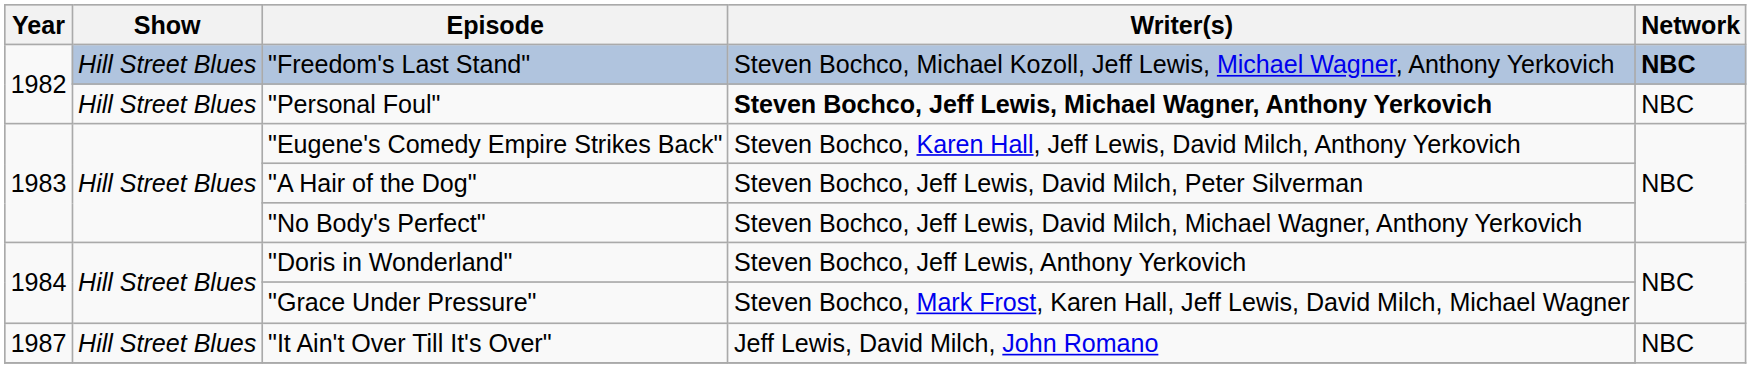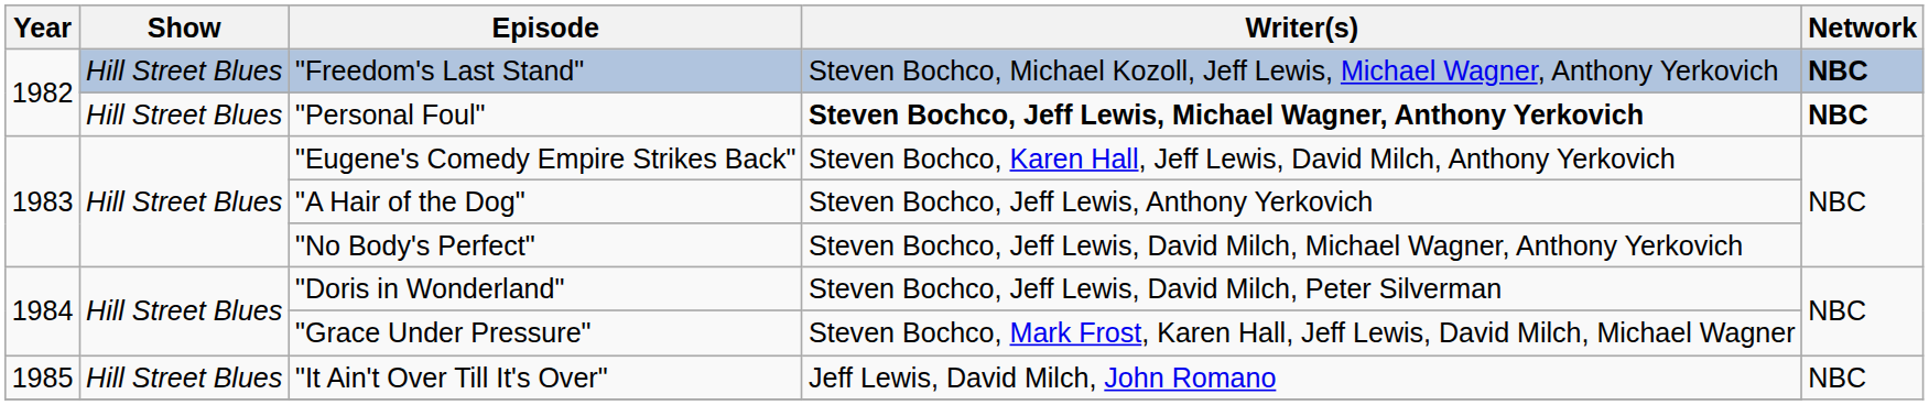"Personal Foul" | Network: normal -> bold
"A Hair of the Dog" | Writer(s): Steven Bochco, Jeff Lewis, David Milch, Peter Silverman -> Steven Bochco, Jeff Lewis, Anthony Yerkovich
"Doris in Wonderland" | Writer(s): Steven Bochco, Jeff Lewis, Anthony Yerkovich -> Steven Bochco, Jeff Lewis, David Milch, Peter Silverman
"It Ain't Over Till It's Over" | Year: 1987 -> 1985
